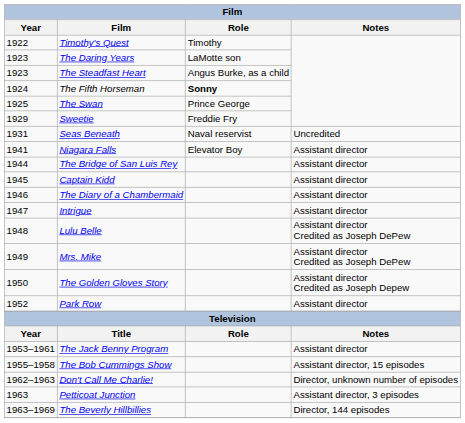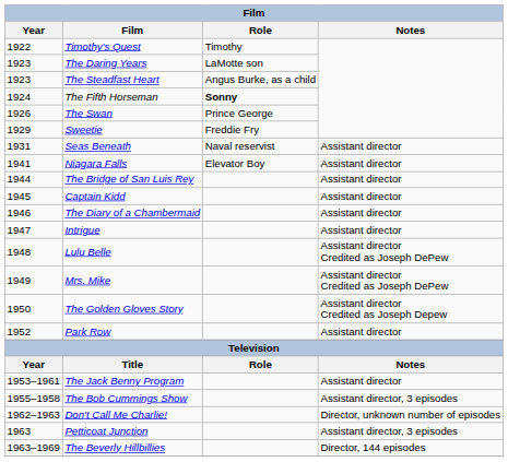The Swan | Year: 1925 -> 1926
Seas Beneath | Notes: Uncredited -> Assistant director
The Bob Cummings Show | Notes: Assistant director, 15 episodes -> Assistant director, 3 episodes
